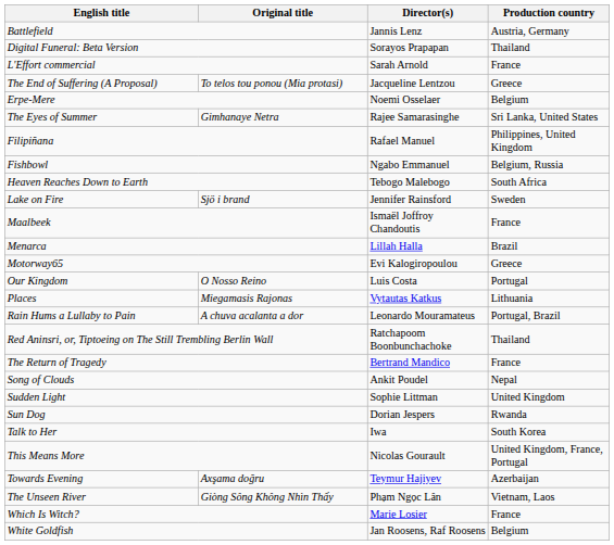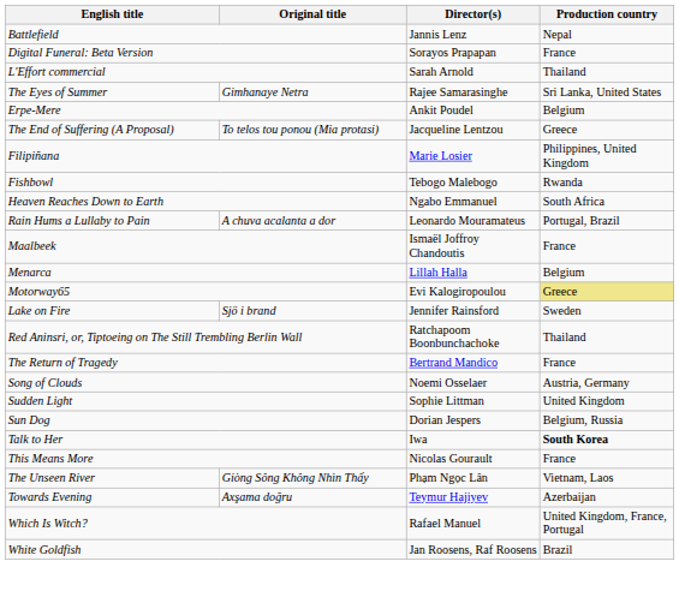Battlefield | Production country: Austria, Germany -> Nepal
Digital Funeral: Beta Version | Production country: Thailand -> France
L'Effort commercial | Production country: France -> Thailand
rows swapped: The End of Suffering (A Proposal) <-> The Eyes of Summer
Erpe-Mere | Director(s): Noemi Osselaer -> Ankit Poudel
Filipiñana | Director(s): Rafael Manuel -> Marie Losier
Fishbowl | Director(s): Ngabo Emmanuel -> Tebogo Malebogo
Fishbowl | Production country: Belgium, Russia -> Rwanda
Heaven Reaches Down to Earth | Director(s): Tebogo Malebogo -> Ngabo Emmanuel
rows swapped: Lake on Fire <-> Rain Hums a Lullaby to Pain
Menarca | Production country: Brazil -> Belgium
Motorway65 | Production country: no background -> khaki background
- row: Our Kingdom | O Nosso Reino | Luis Costa | Portugal
- row: Places | Miegamasis Rajonas | Vytautas Katkus | Lithuania
Song of Clouds | Director(s): Ankit Poudel -> Noemi Osselaer
Song of Clouds | Production country: Nepal -> Austria, Germany
Sun Dog | Production country: Rwanda -> Belgium, Russia
Talk to Her | Production country: normal -> bold
This Means More | Production country: United Kingdom, France, Portugal -> France
rows swapped: Towards Evening <-> The Unseen River
Which Is Witch? | Director(s): Marie Losier -> Rafael Manuel
Which Is Witch? | Production country: France -> United Kingdom, France, Portugal
White Goldfish | Production country: Belgium -> Brazil
